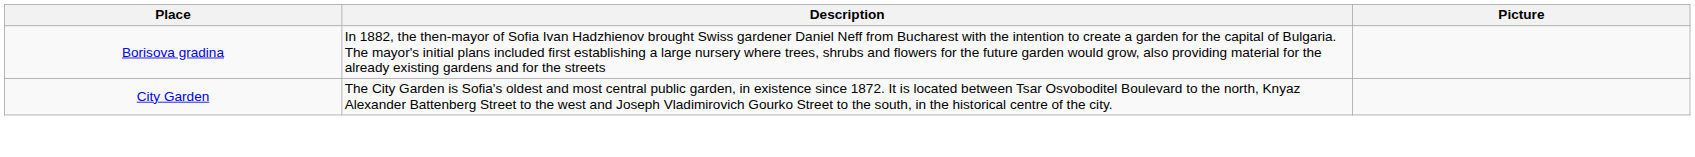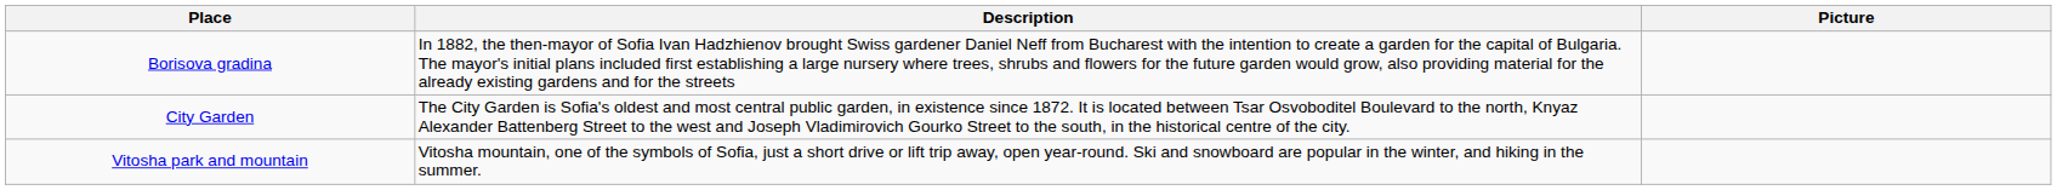+ row: Vitosha park and mountain | Vitosha mountain, one of the symbols of Sofia, just a short drive or lift trip away, open year-round. Ski and snowboard are popular in the winter, and hiking in the summer.
